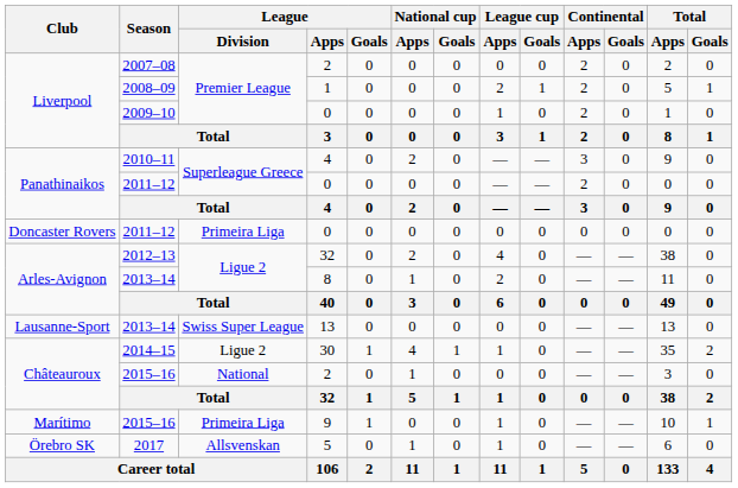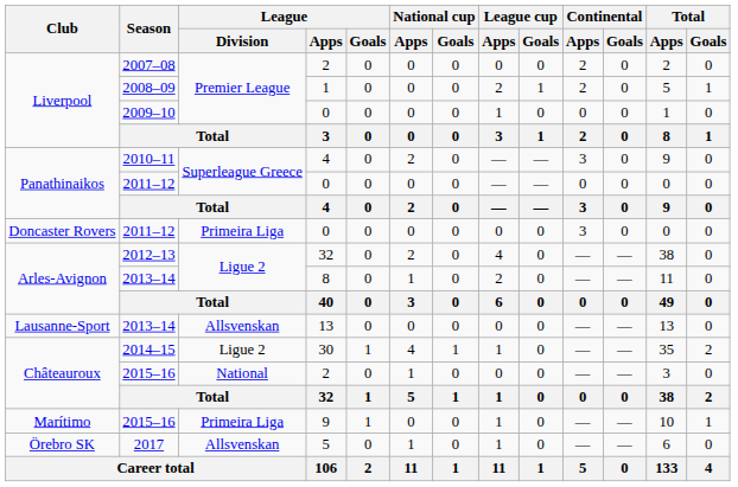2009–10 | Continental / Apps: 2 -> 0
Panathinaikos / 2011–12 | Continental / Apps: 2 -> 0
Doncaster Rovers / 2011–12 | Continental / Apps: 0 -> 3
Lausanne-Sport / 2013–14 | League / Division: Swiss Super League -> Allsvenskan
